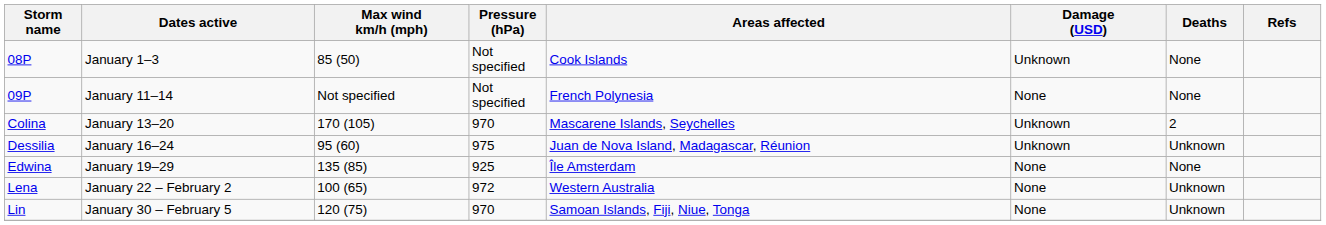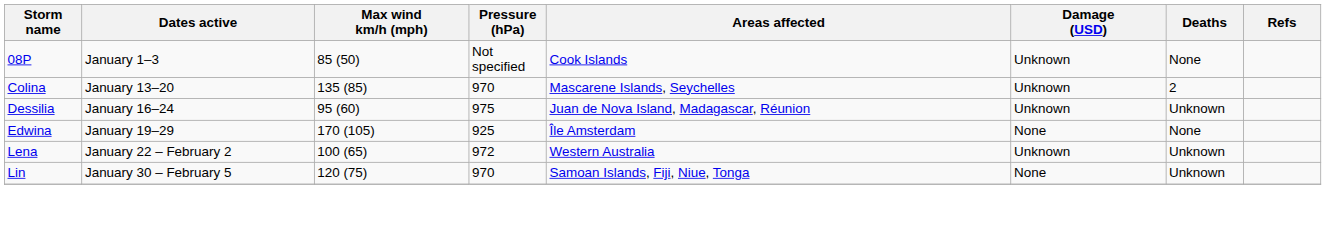- row: 09P | January 11–14 | Not specified | Not specified | French Polynesia | None | None
Colina | Max wind km/h (mph): 170 (105) -> 135 (85)
Edwina | Max wind km/h (mph): 135 (85) -> 170 (105)
Lena | Damage (USD): None -> Unknown
